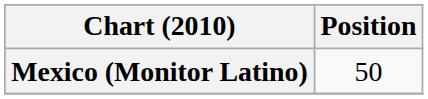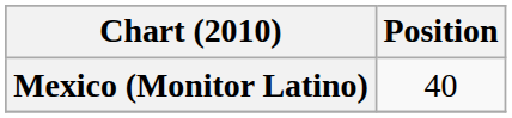Mexico (Monitor Latino) | Position: 50 -> 40
